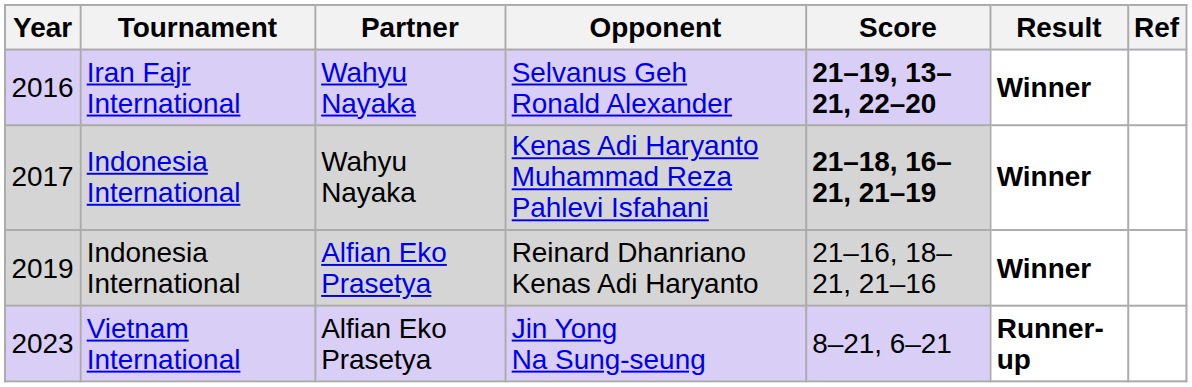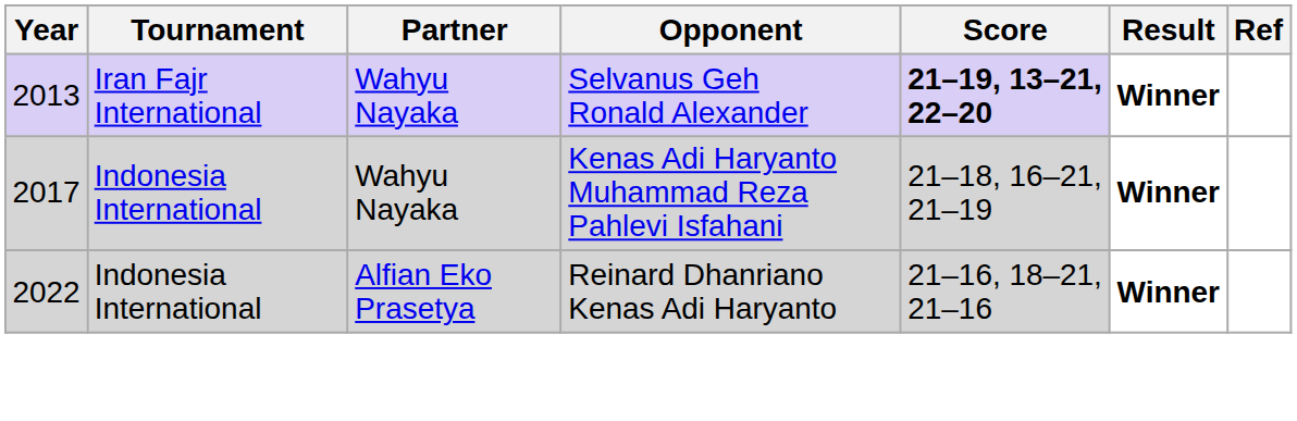Selvanus Geh Ronald Alexander | Year: 2016 -> 2013
Kenas Adi Haryanto Muhammad Reza Pahlevi Isfahani | Score: bold -> normal
Reinard Dhanriano Kenas Adi Haryanto | Year: 2019 -> 2022
- row: 2023 | Vietnam International | Alfian Eko Prasetya | Jin Yong Na Sung-seung | 8–21, 6–21 | Runner-up
